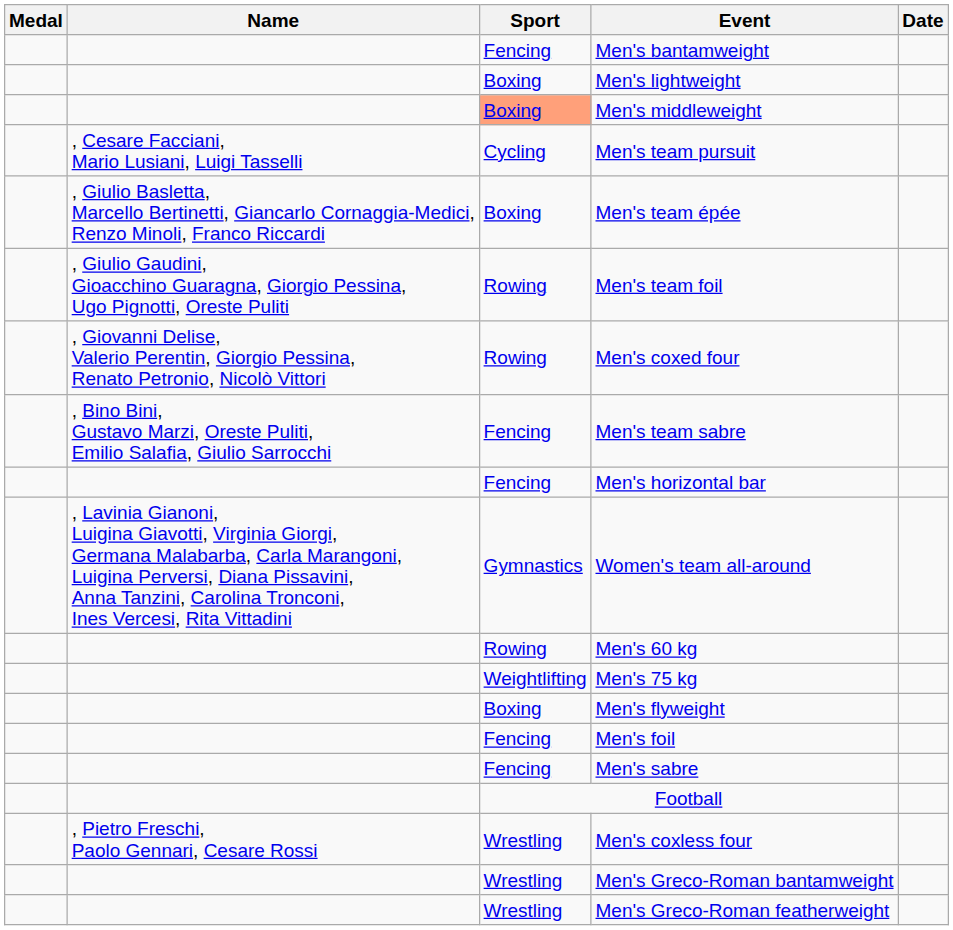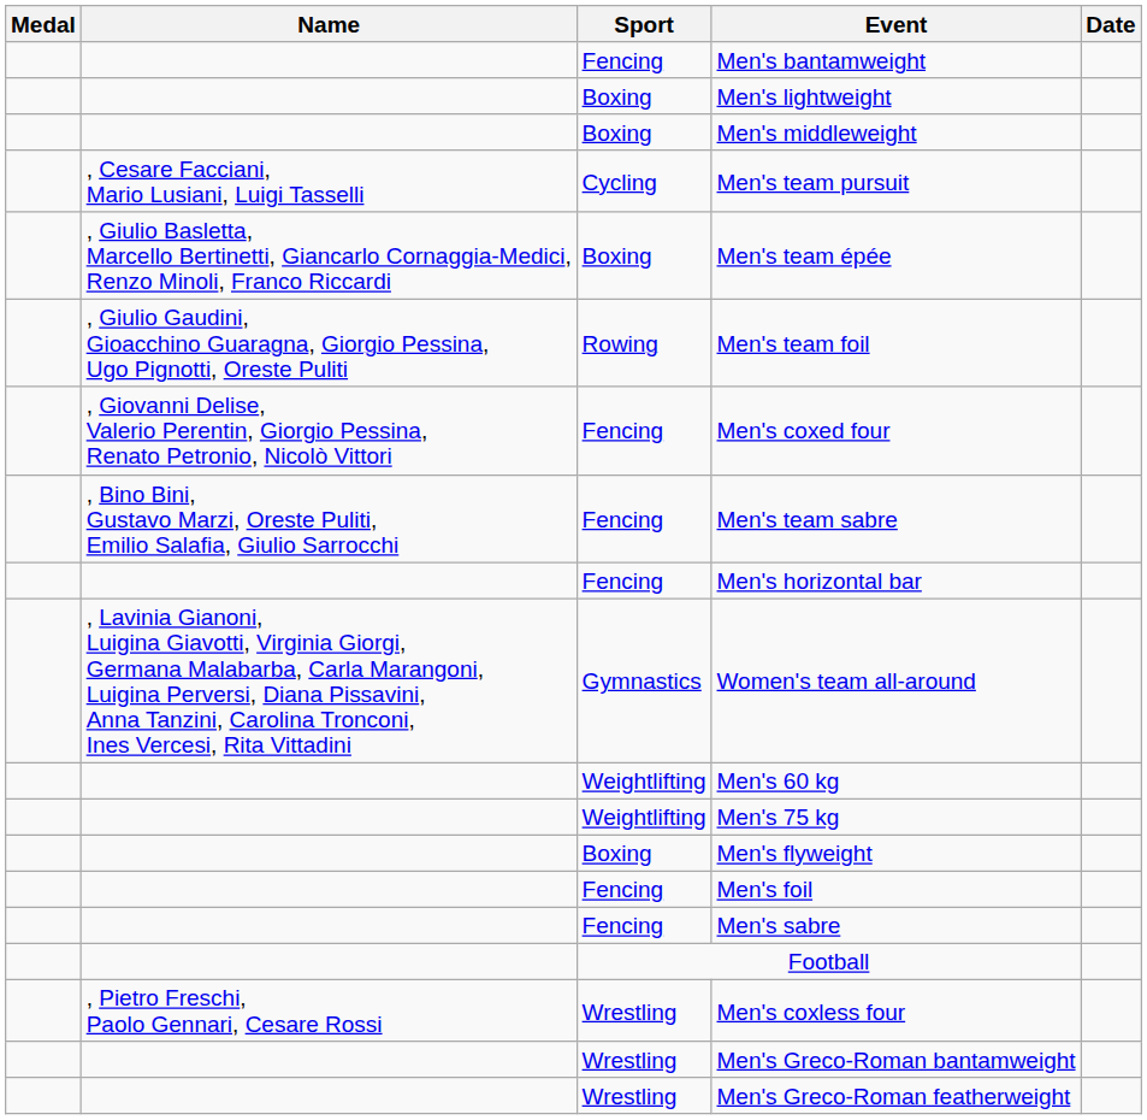Men's middleweight | Sport: lightsalmon background -> no background
Men's coxed four | Sport: Rowing -> Fencing
Men's 60 kg | Sport: Rowing -> Weightlifting
